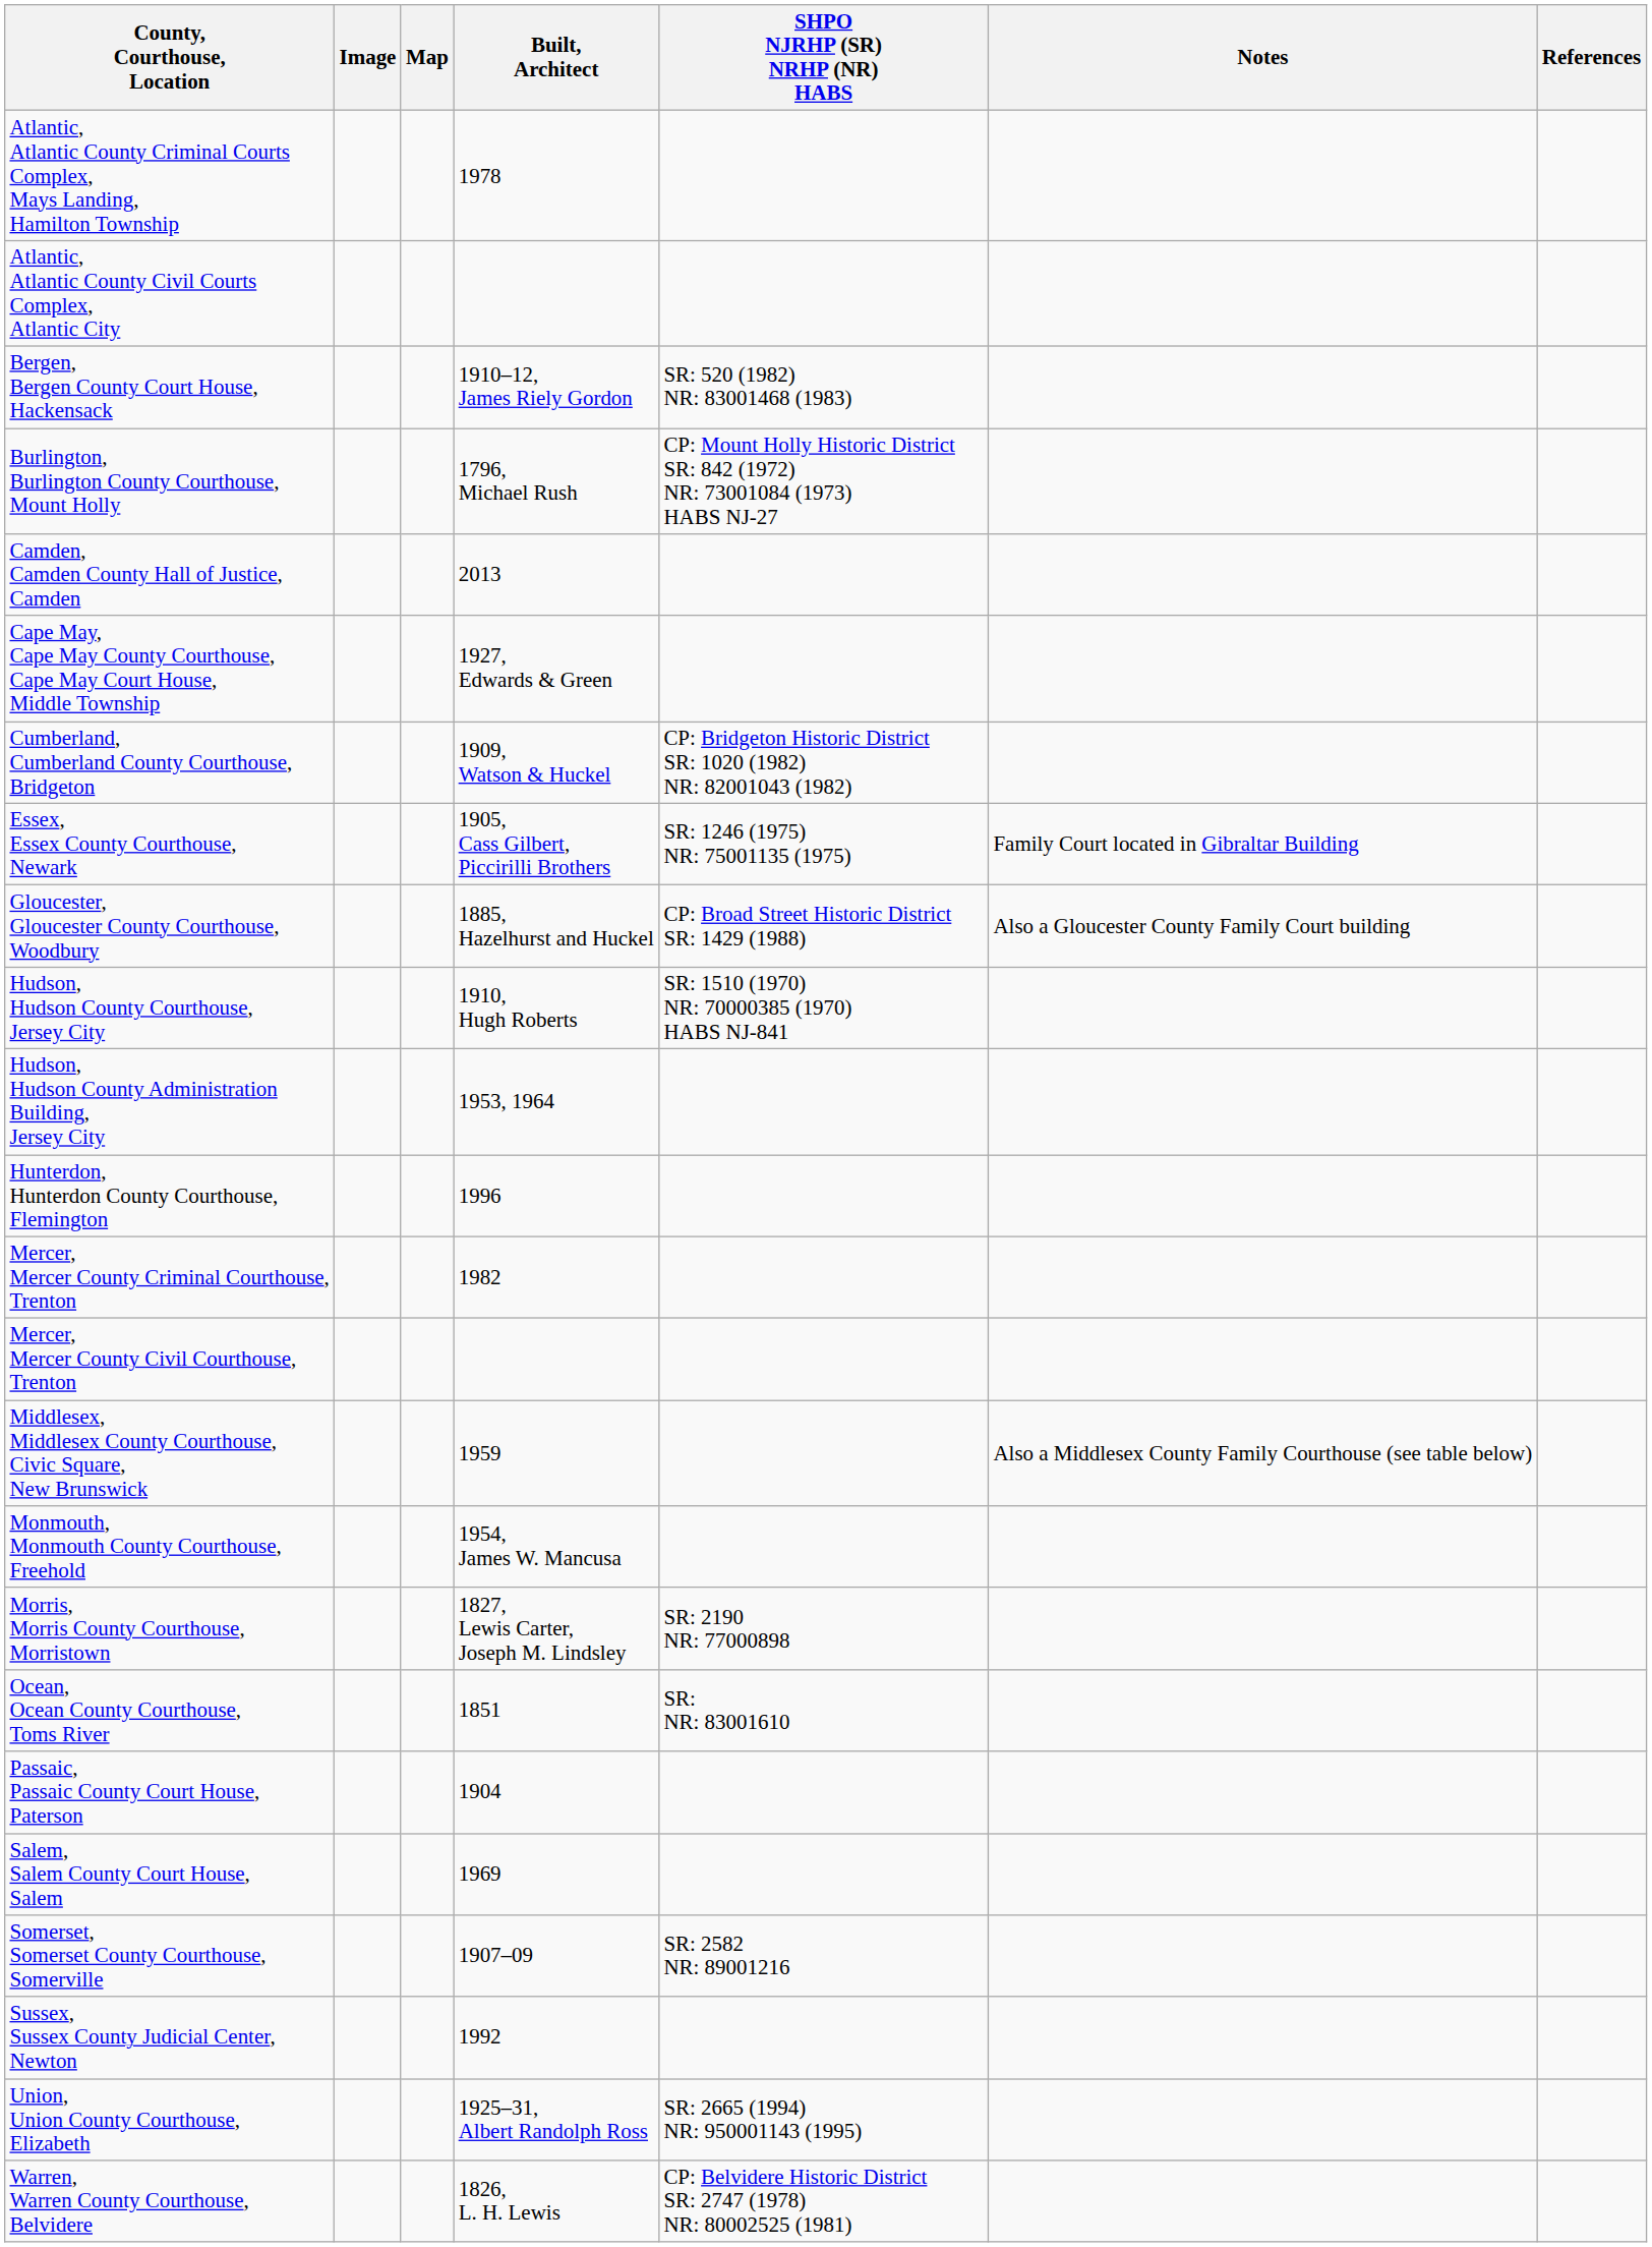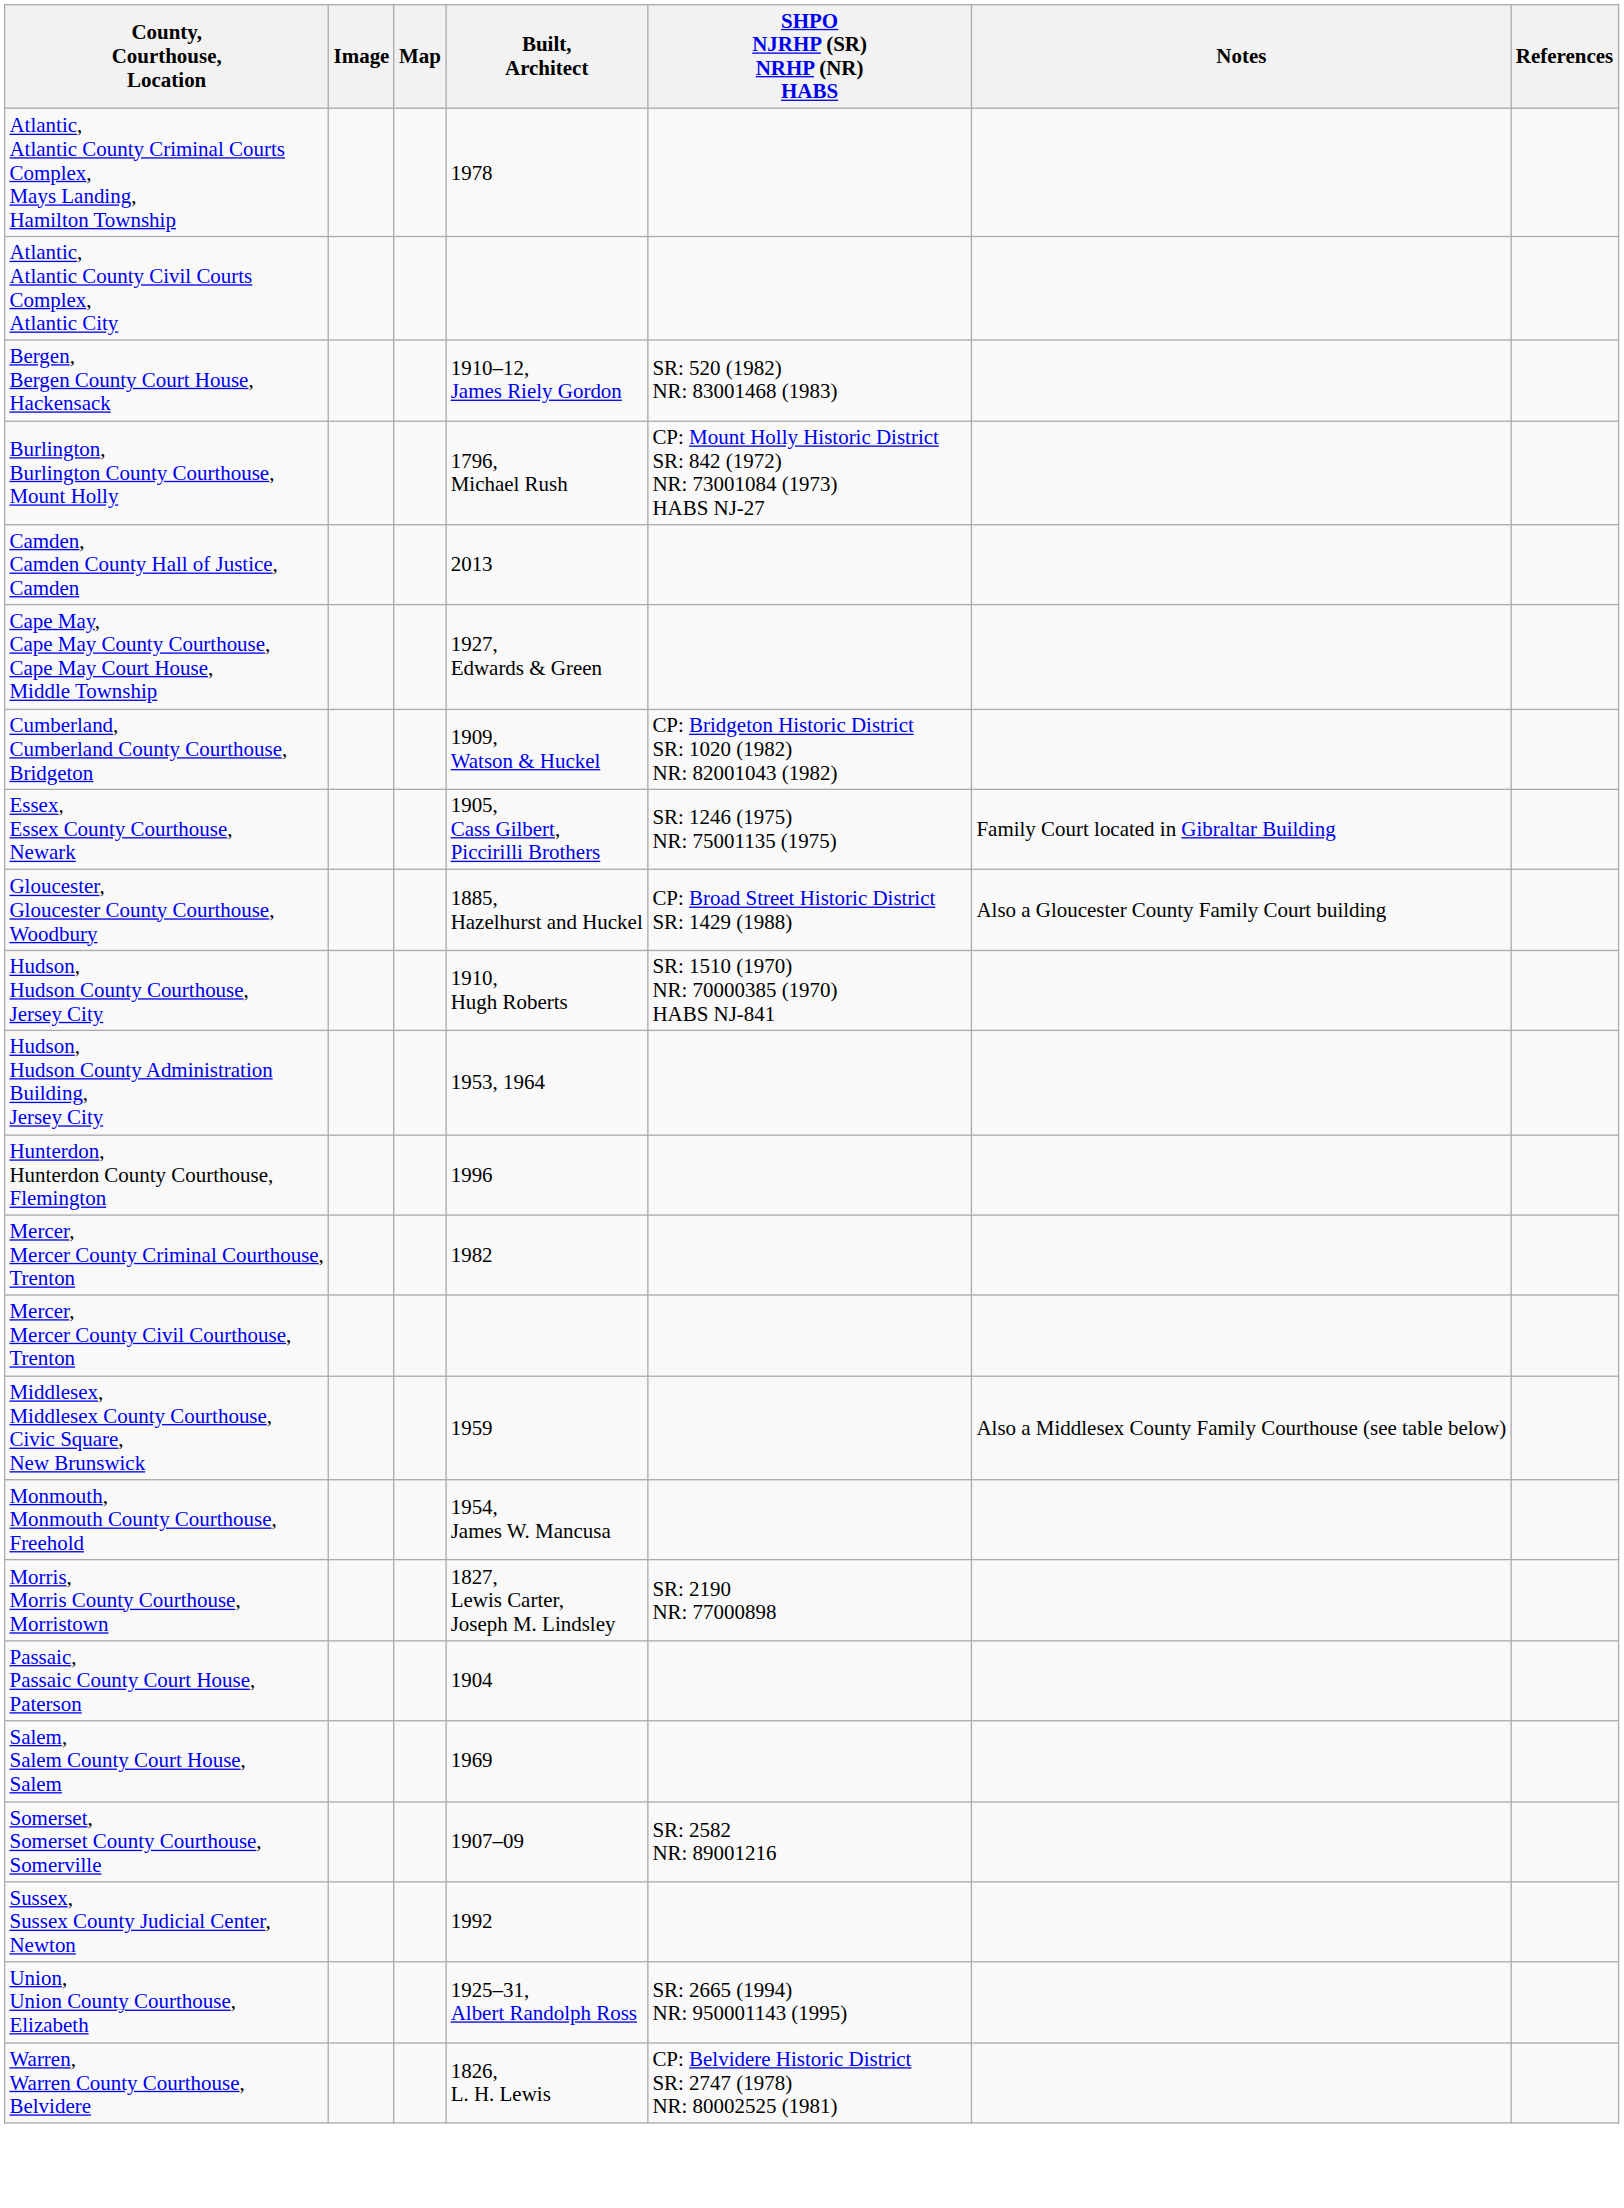- row: Ocean, Ocean County Courthouse, Toms River | 1851 | SR: NR: 83001610
